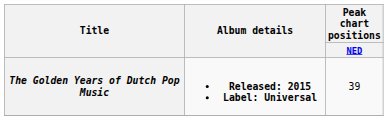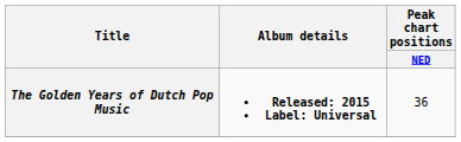The Golden Years of Dutch Pop Music | Peak chart positions / NED: 39 -> 36
